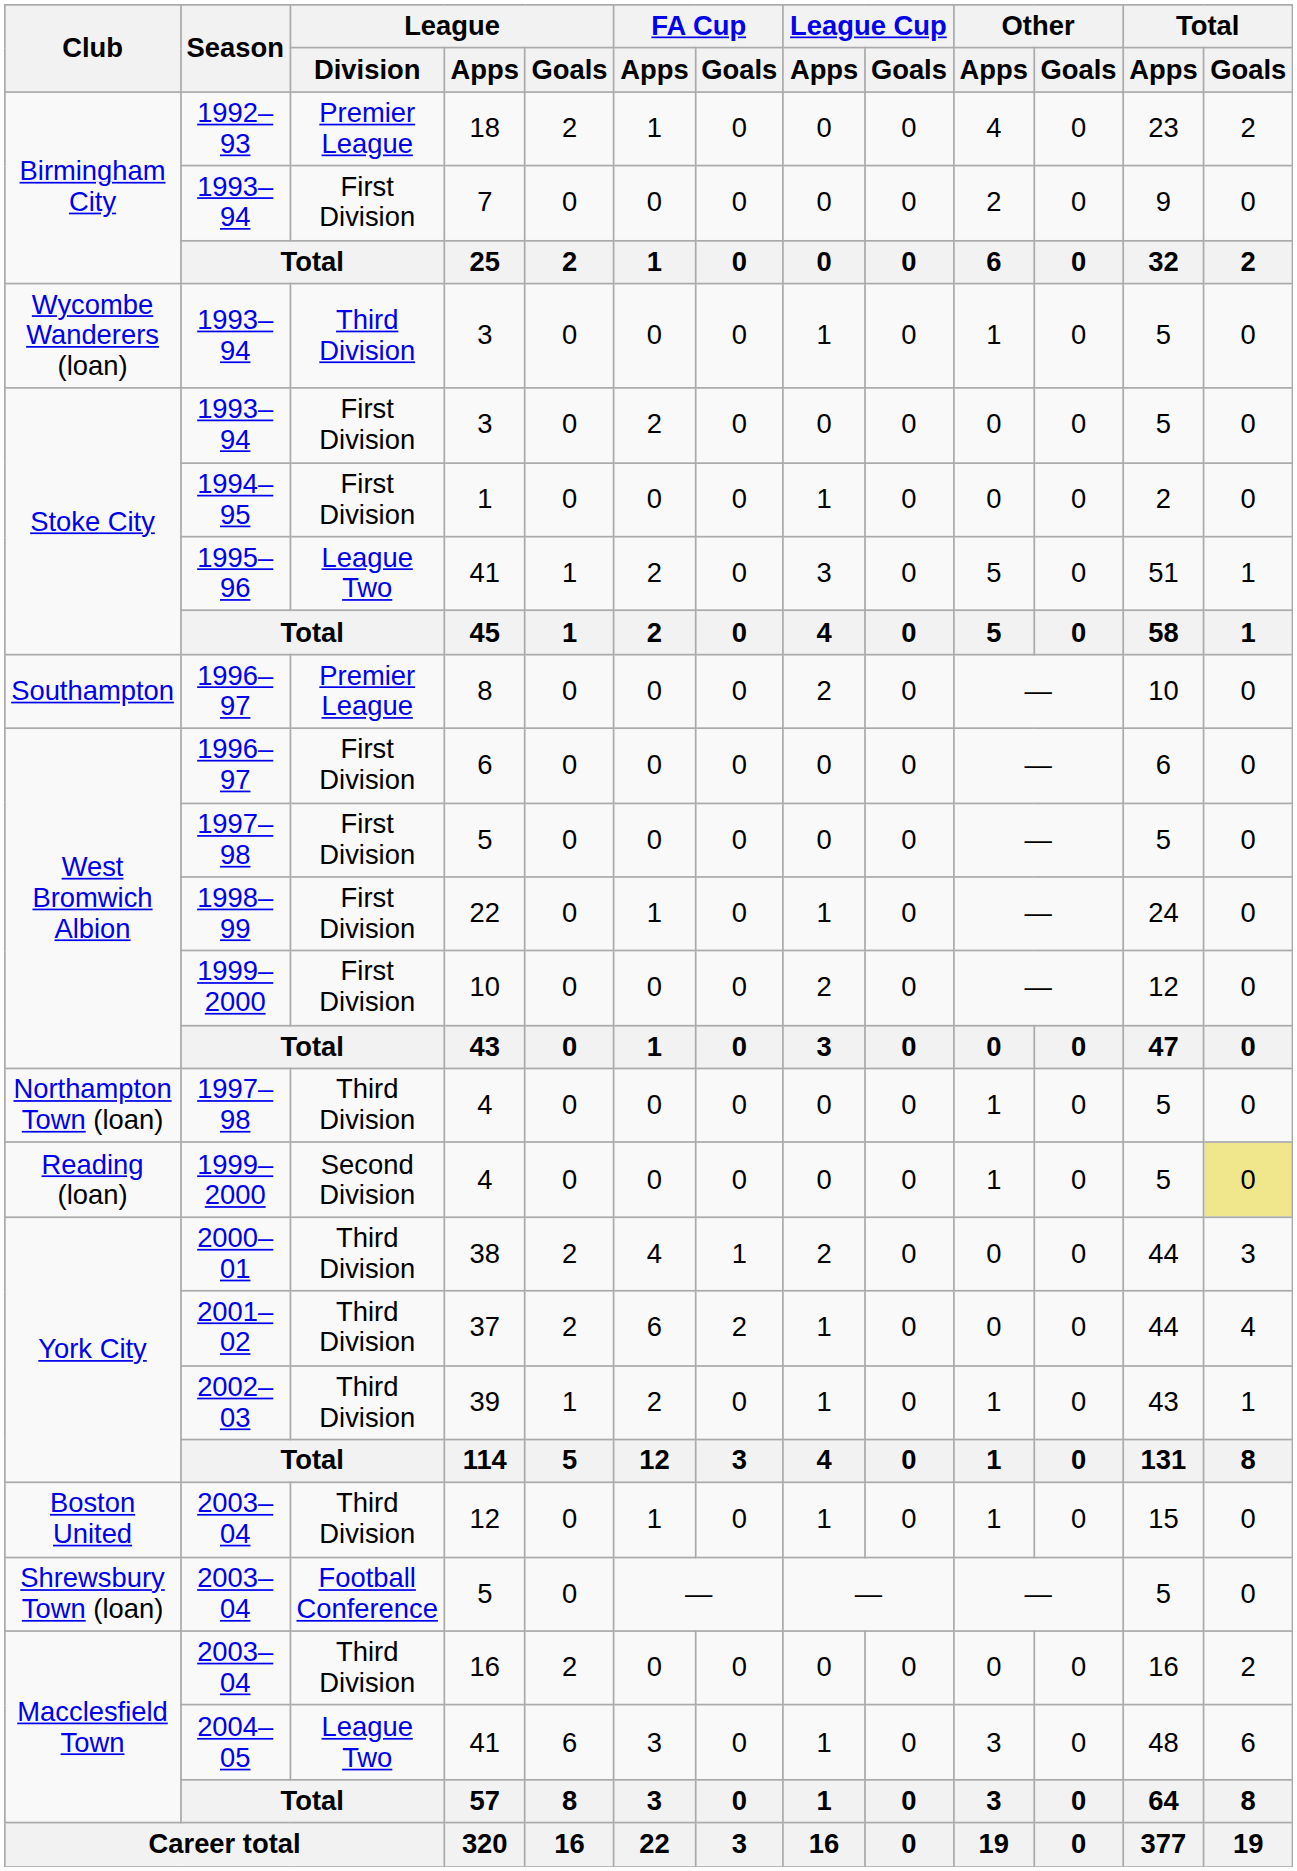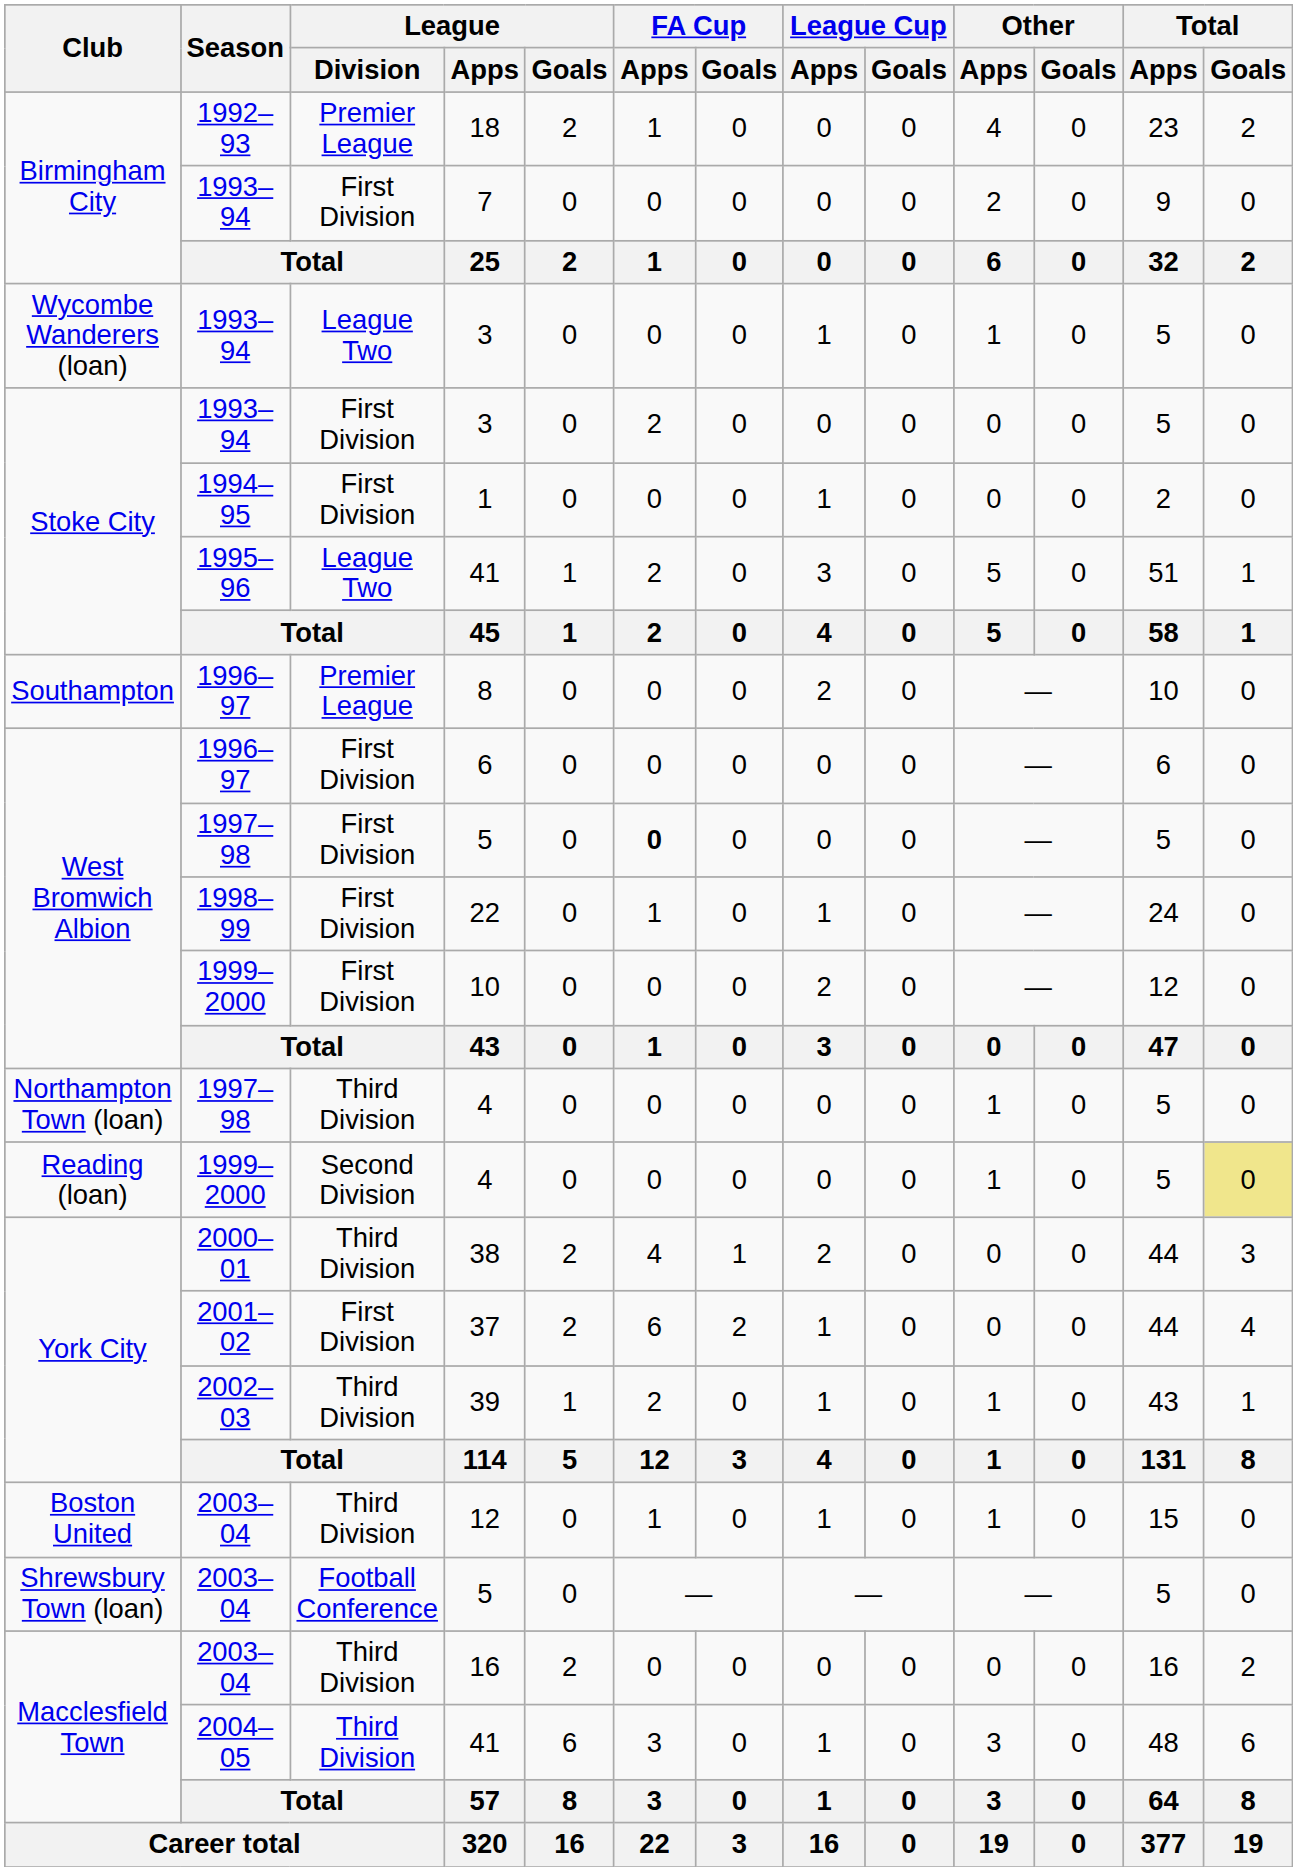Wycombe Wanderers (loan) / 3 | League / Division: Third Division -> League Two
West Bromwich Albion / 5 | FA Cup / Apps: normal -> bold
37 | League / Division: Third Division -> First Division
Macclesfield Town / 41 | League / Division: League Two -> Third Division
